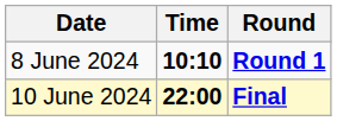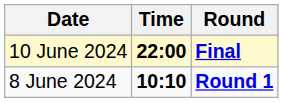rows swapped: 8 June 2024 <-> 10 June 2024
